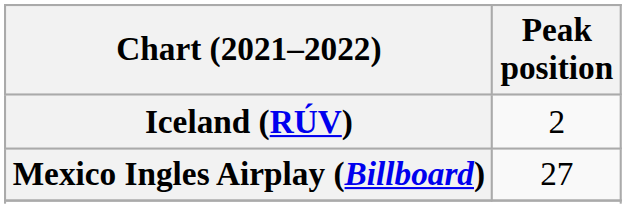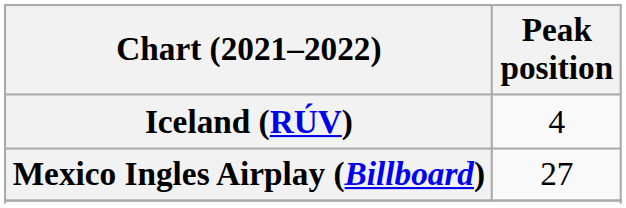Iceland (RÚV) | Peak position: 2 -> 4
